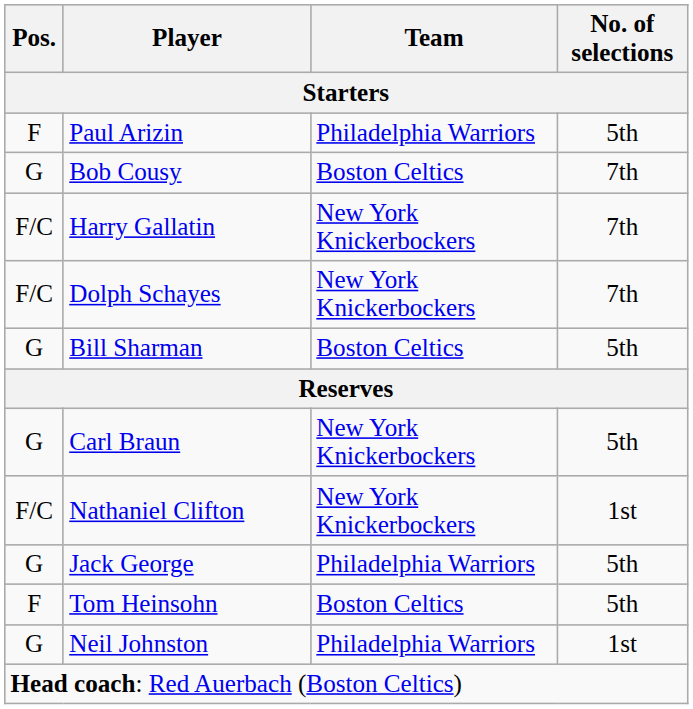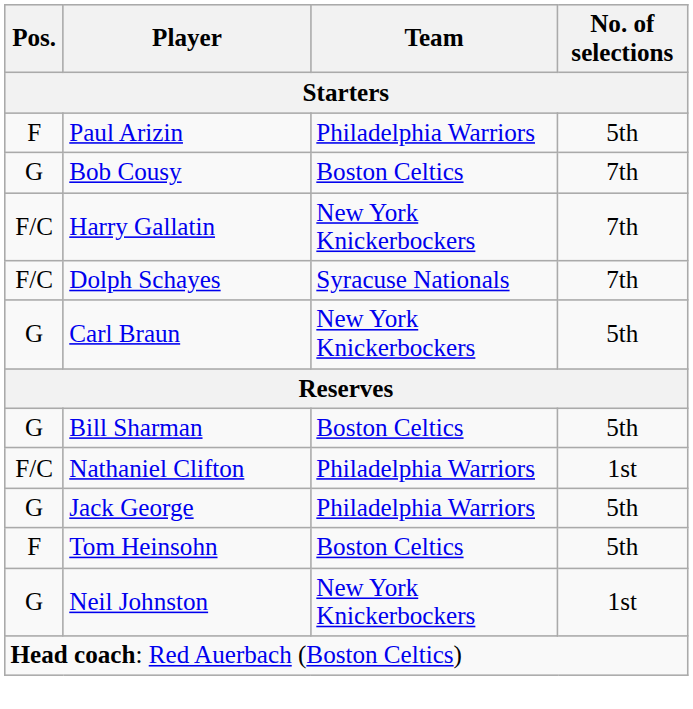Dolph Schayes | Team: New York Knickerbockers -> Syracuse Nationals
rows swapped: Bill Sharman <-> Carl Braun
Nathaniel Clifton | Team: New York Knickerbockers -> Philadelphia Warriors
Neil Johnston | Team: Philadelphia Warriors -> New York Knickerbockers
